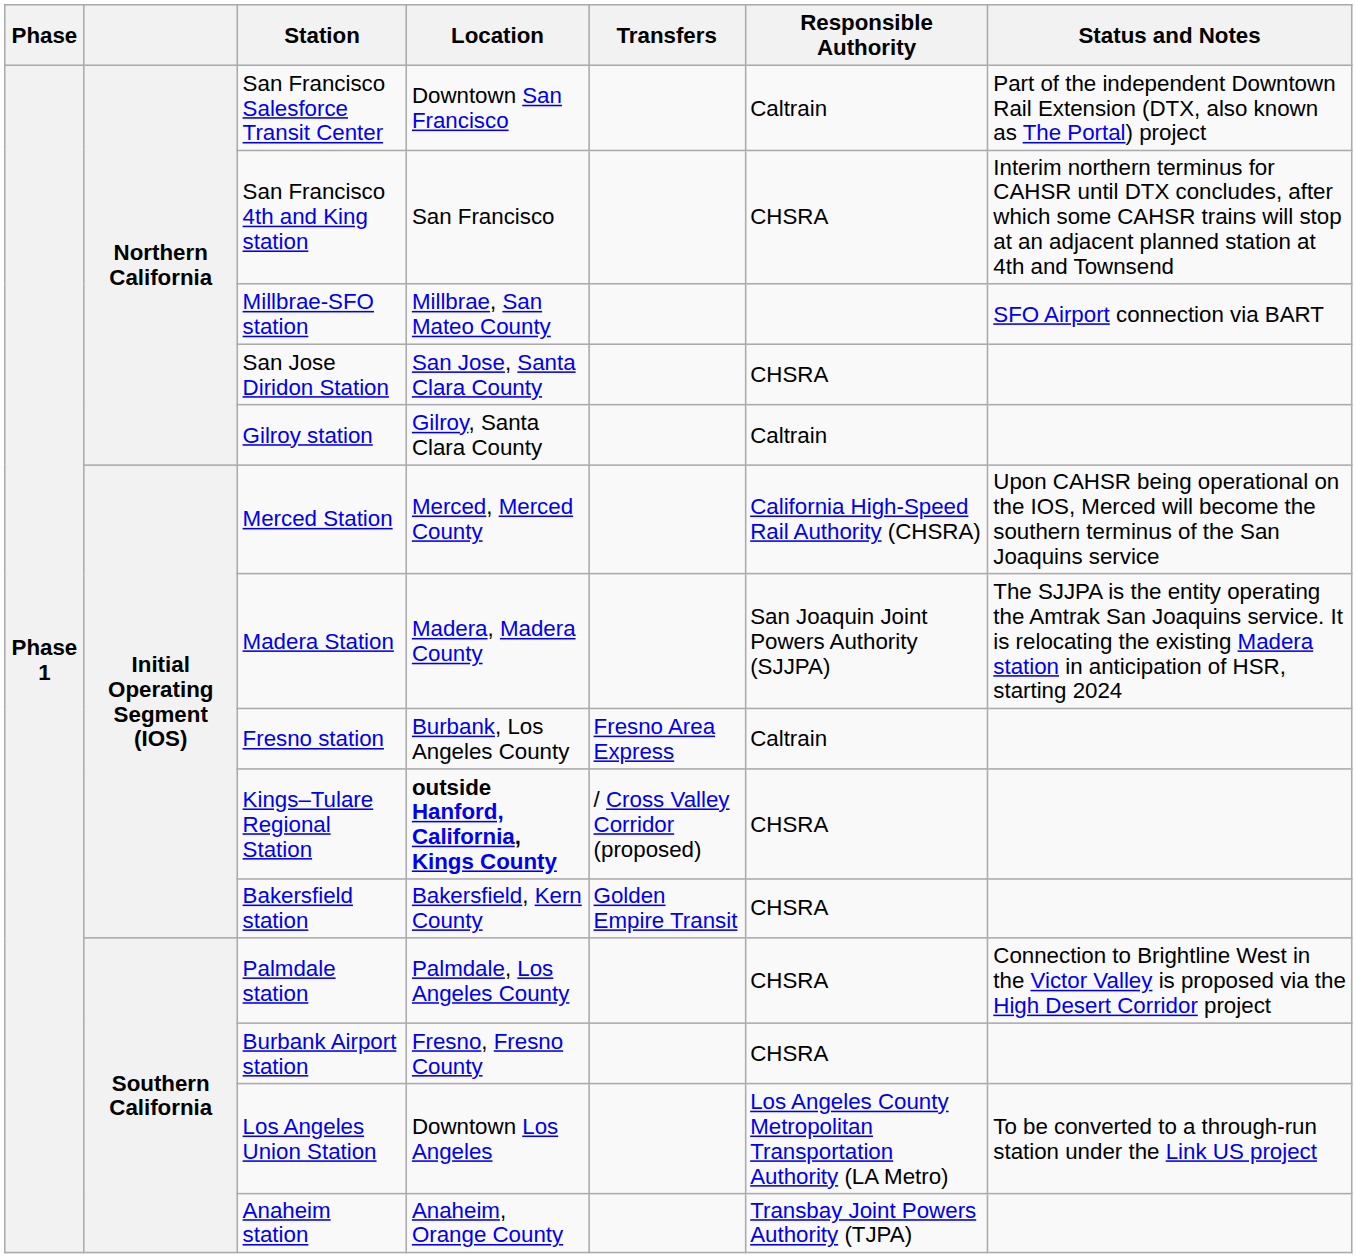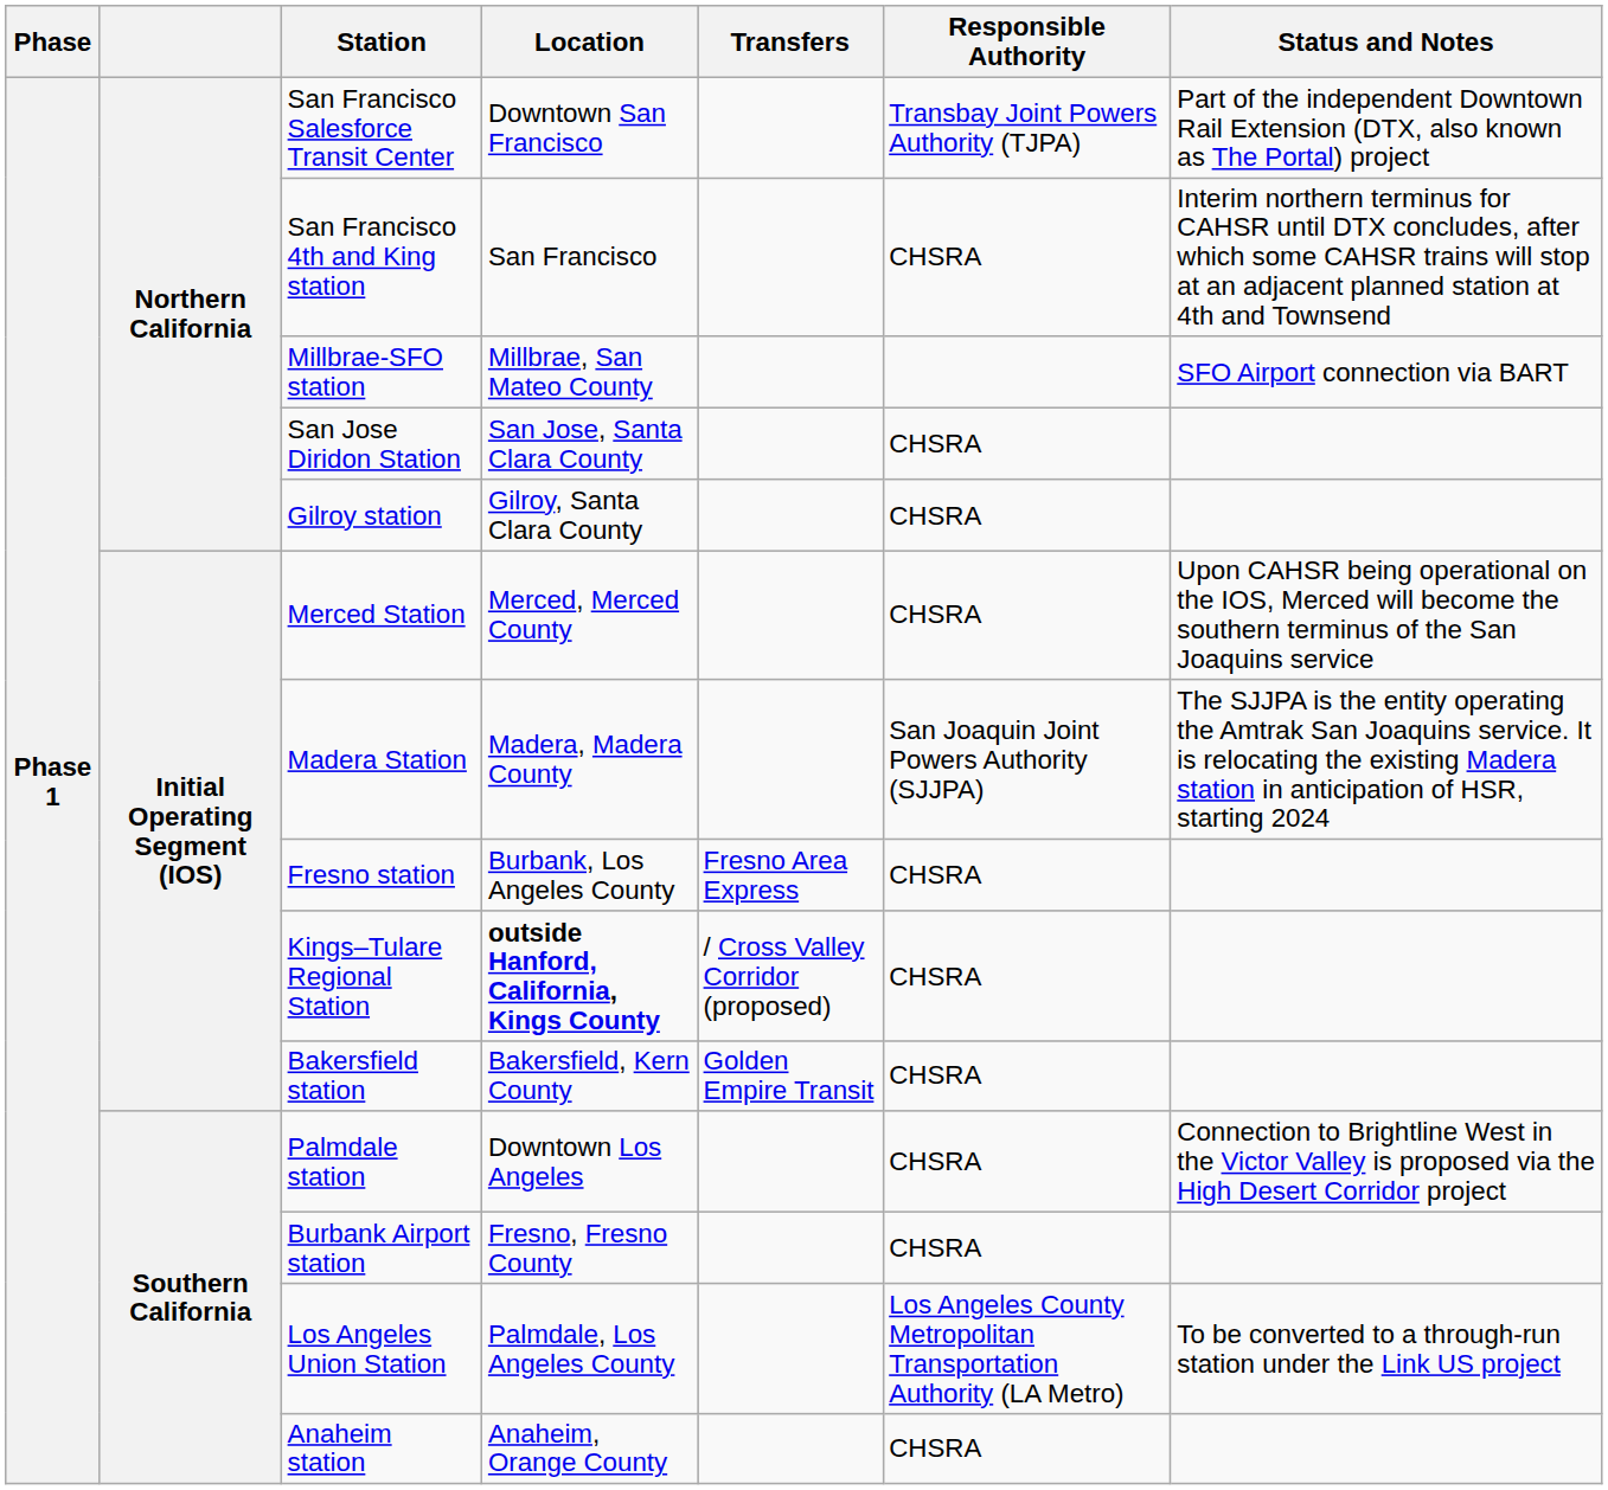San Francisco Salesforce Transit Center | Responsible Authority: Caltrain -> Transbay Joint Powers Authority (TJPA)
Gilroy station | Responsible Authority: Caltrain -> CHSRA
Merced Station | Responsible Authority: California High-Speed Rail Authority (CHSRA) -> CHSRA
Fresno station | Responsible Authority: Caltrain -> CHSRA
Palmdale station | Location: Palmdale, Los Angeles County -> Downtown Los Angeles
Los Angeles Union Station | Location: Downtown Los Angeles -> Palmdale, Los Angeles County
Anaheim station | Responsible Authority: Transbay Joint Powers Authority (TJPA) -> CHSRA
